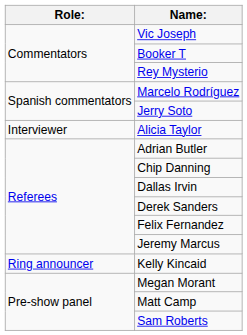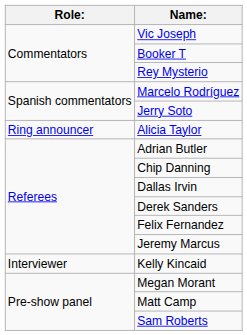Alicia Taylor | Role:: Interviewer -> Ring announcer
Kelly Kincaid | Role:: Ring announcer -> Interviewer
